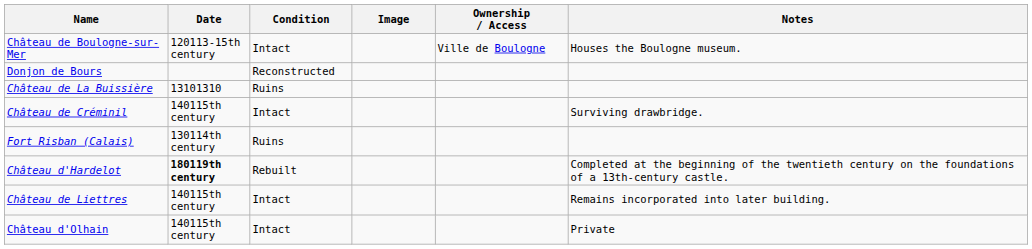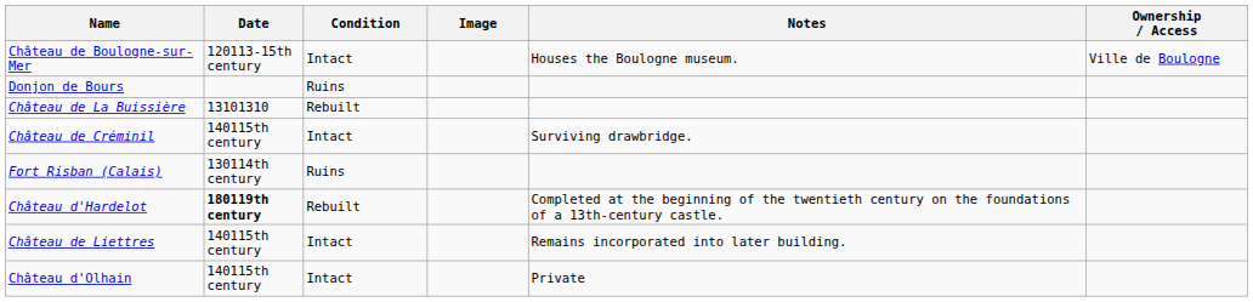columns swapped: Ownership / Access <-> Notes
Donjon de Bours | Condition: Reconstructed -> Ruins
Château de La Buissière | Condition: Ruins -> Rebuilt
